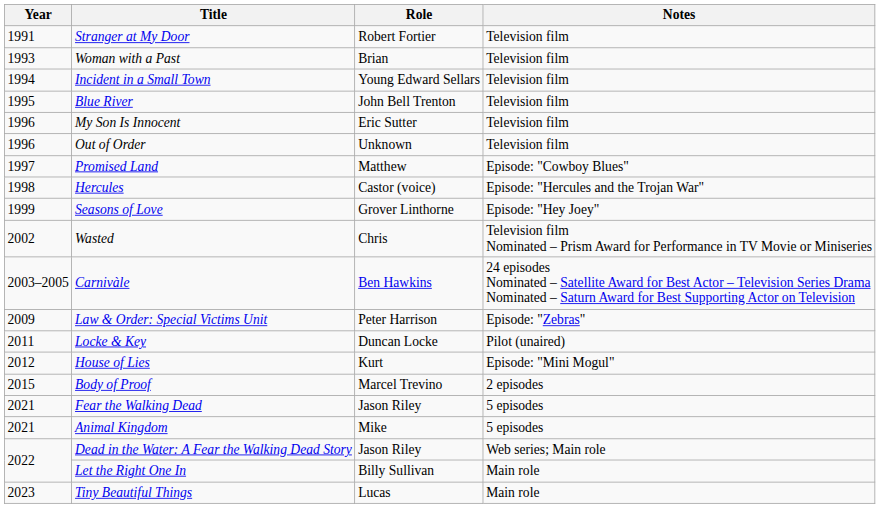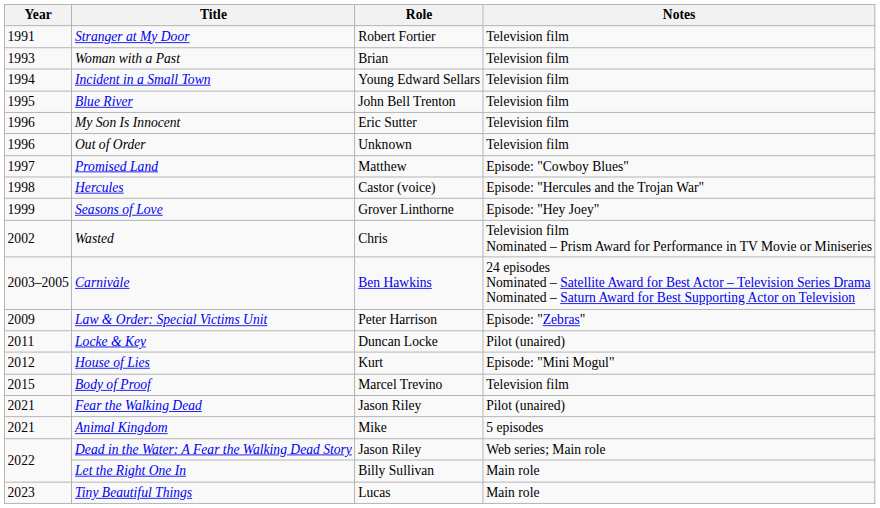Body of Proof | Notes: 2 episodes -> Television film
Fear the Walking Dead | Notes: 5 episodes -> Pilot (unaired)
